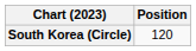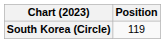South Korea (Circle) | Position: 120 -> 119
